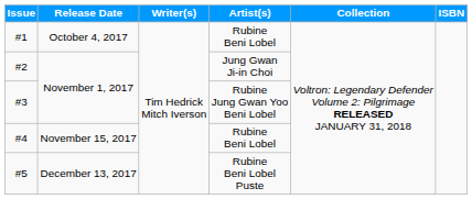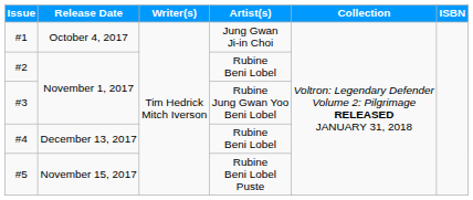#1 | Artist(s): Rubine Beni Lobel -> Jung Gwan Ji-in Choi
#2 | Artist(s): Jung Gwan Ji-in Choi -> Rubine Beni Lobel
#4 | Release Date: November 15, 2017 -> December 13, 2017
#5 | Release Date: December 13, 2017 -> November 15, 2017
